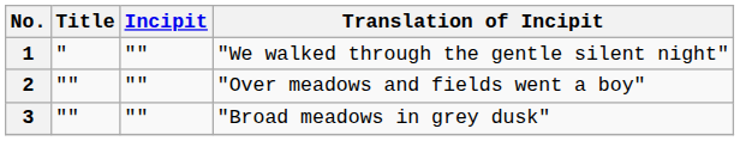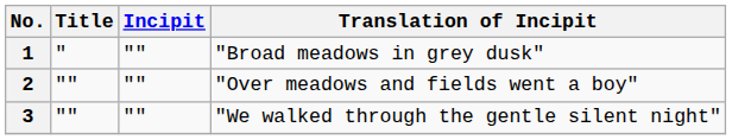1 | Translation of Incipit: "We walked through the gentle silent night" -> "Broad meadows in grey dusk"
3 | Translation of Incipit: "Broad meadows in grey dusk" -> "We walked through the gentle silent night"
